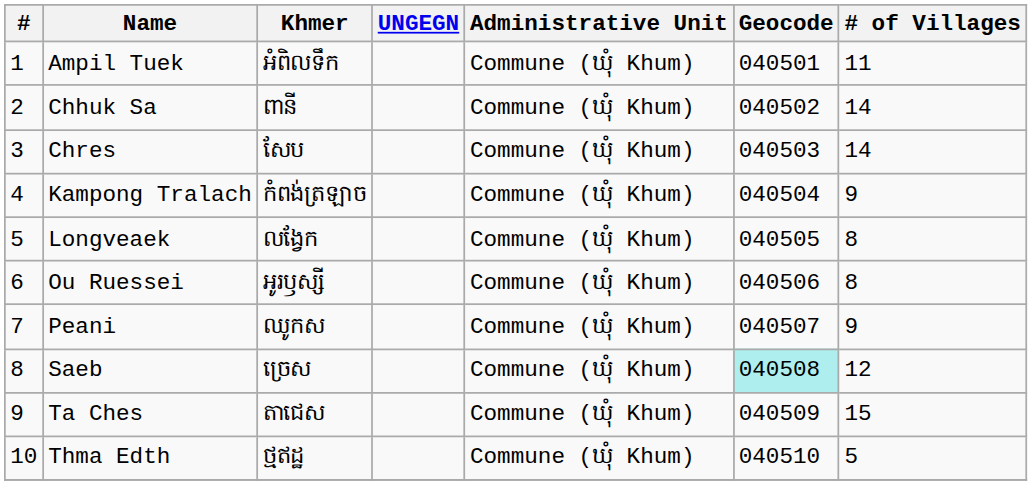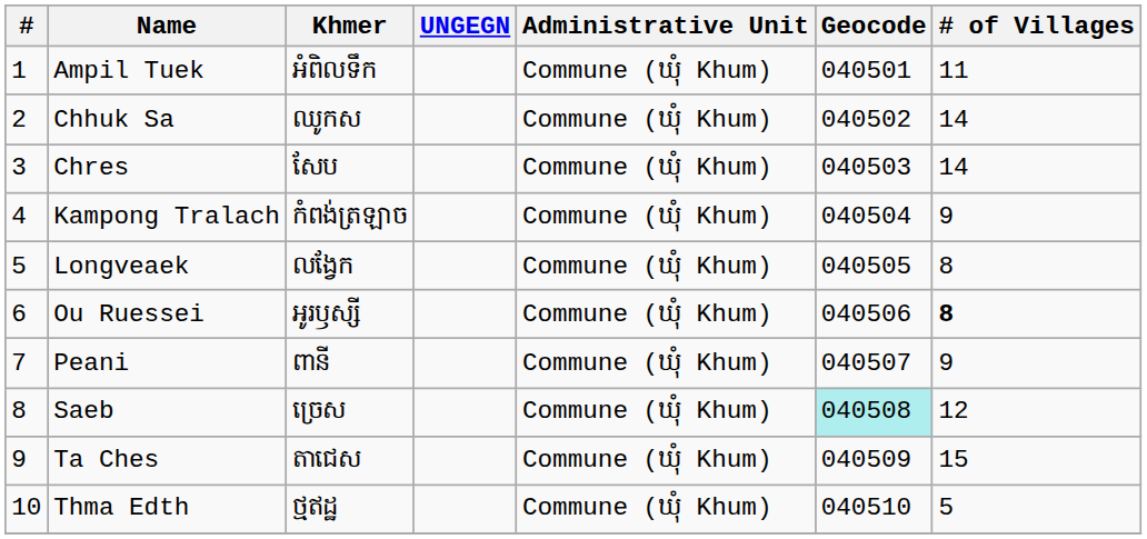Chhuk Sa | Khmer: ពានី -> ឈូកស
Ou Ruessei | # of Villages: normal -> bold
Peani | Khmer: ឈូកស -> ពានី
